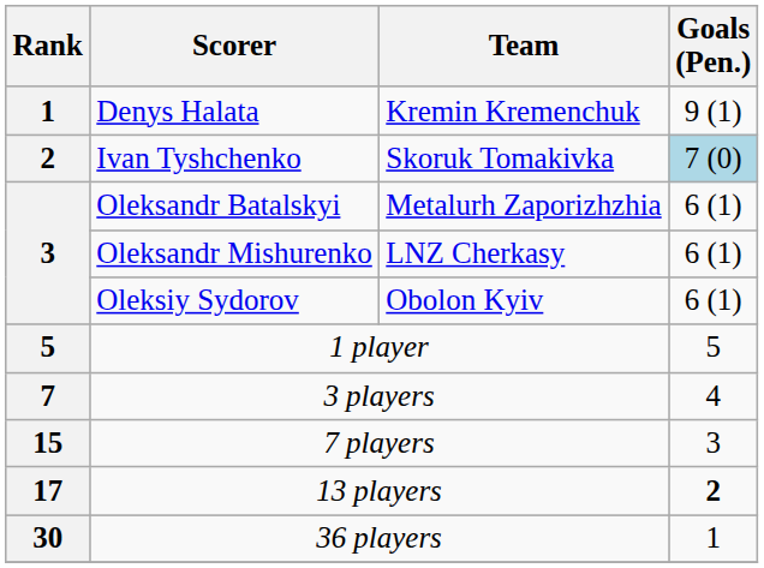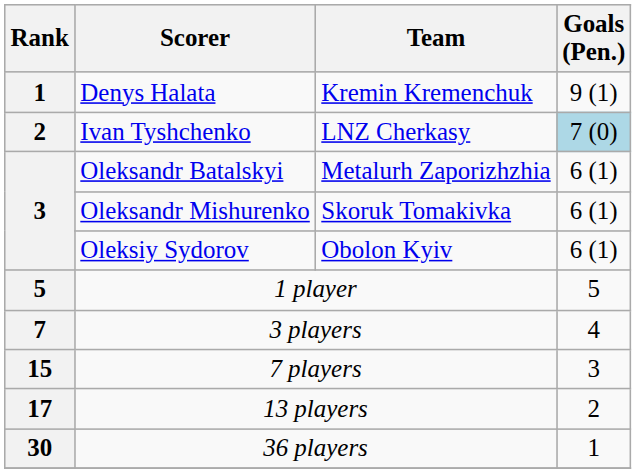Ivan Tyshchenko | Team: Skoruk Tomakivka -> LNZ Cherkasy
Oleksandr Mishurenko | Team: LNZ Cherkasy -> Skoruk Tomakivka
13 players | Goals (Pen.): bold -> normal
